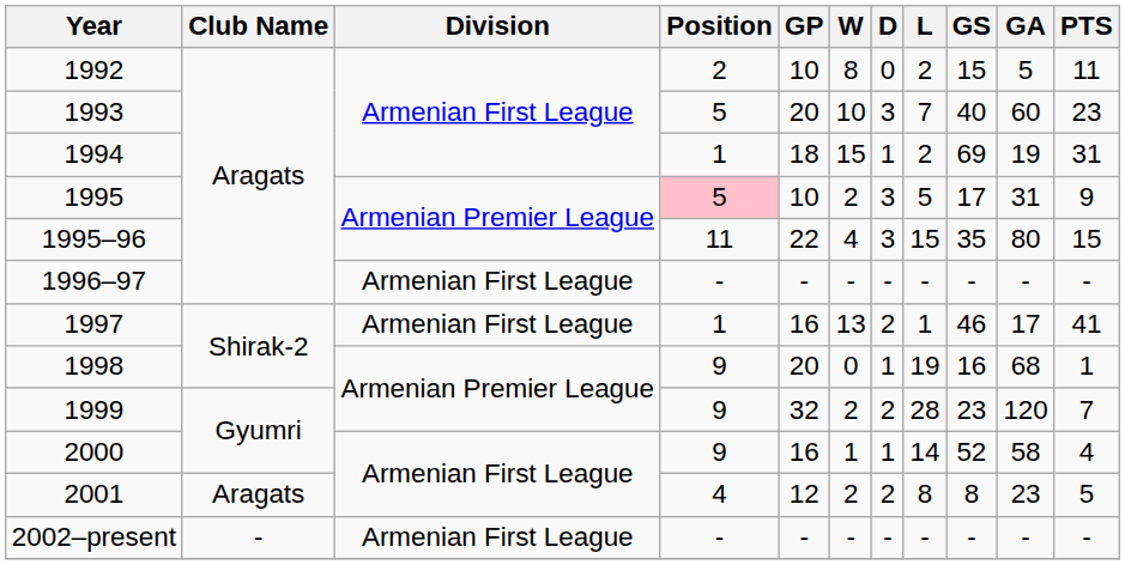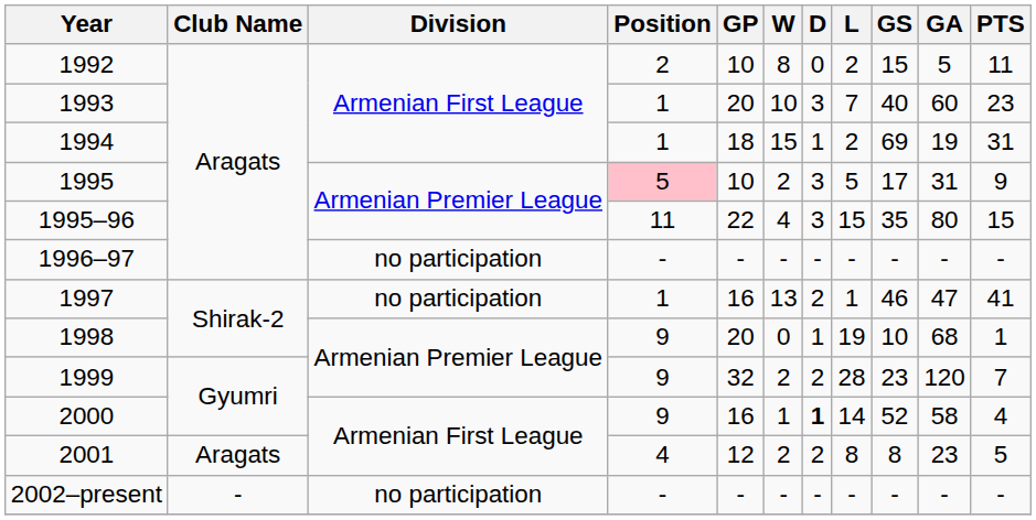1993 | Position: 5 -> 1
1996–97 | Division: Armenian First League -> no participation
1997 | Division: Armenian First League -> no participation
1997 | GA: 17 -> 47
1998 | GS: 16 -> 10
2000 | D: normal -> bold
2002–present | Division: Armenian First League -> no participation
